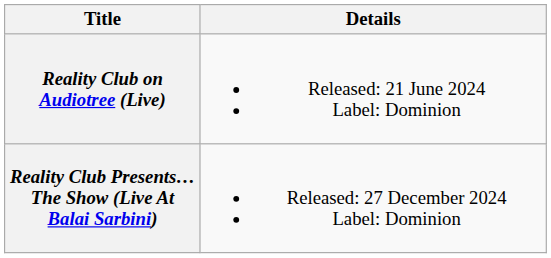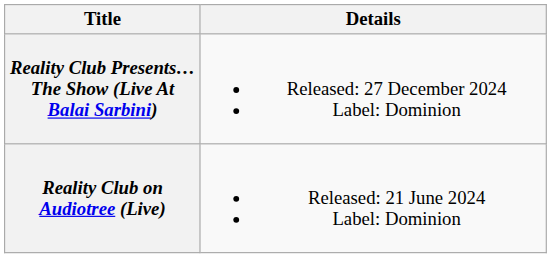rows swapped: Reality Club on Audiotree (Live) <-> Reality Club Presents… The Show (Live At Balai Sarbini)
